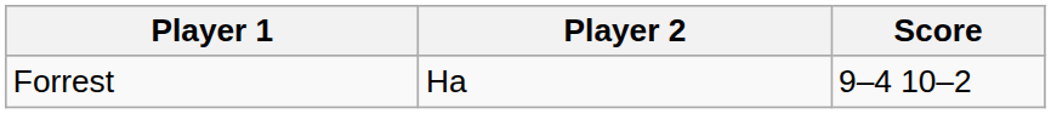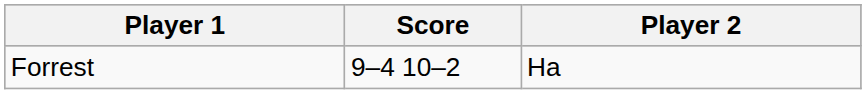columns swapped: Player 2 <-> Score
